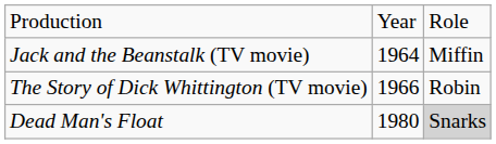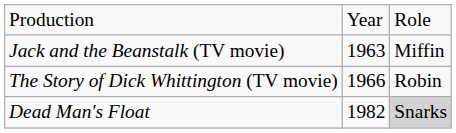Jack and the Beanstalk (TV movie) | column 2: 1964 -> 1963
Dead Man's Float | column 2: 1980 -> 1982
